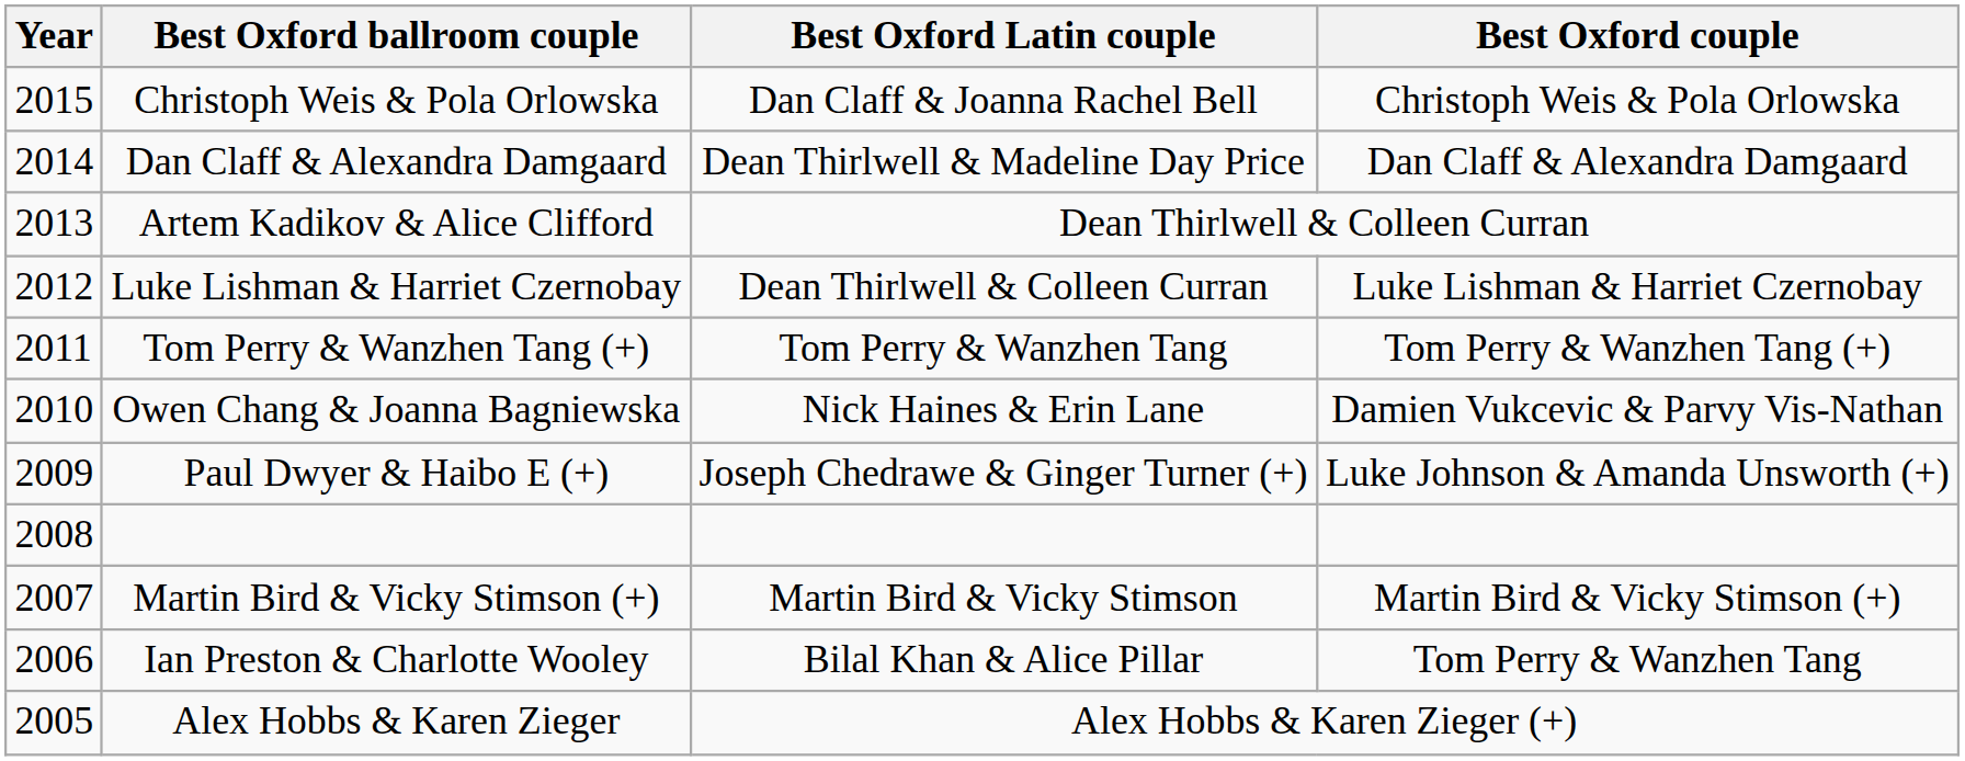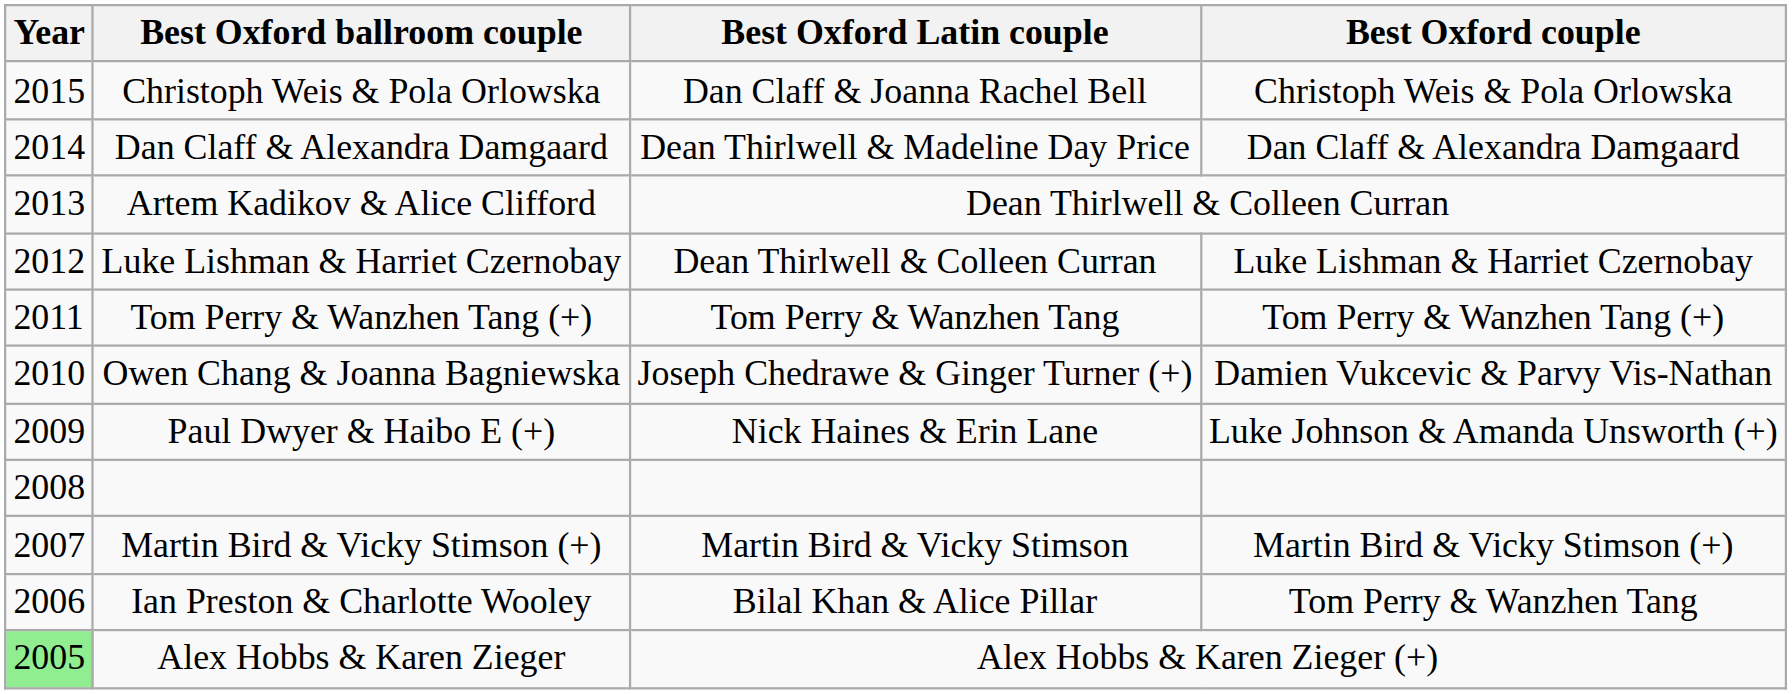Owen Chang & Joanna Bagniewska | Best Oxford Latin couple: Nick Haines & Erin Lane -> Joseph Chedrawe & Ginger Turner (+)
Paul Dwyer & Haibo E (+) | Best Oxford Latin couple: Joseph Chedrawe & Ginger Turner (+) -> Nick Haines & Erin Lane
Alex Hobbs & Karen Zieger | Year: no background -> lightgreen background
